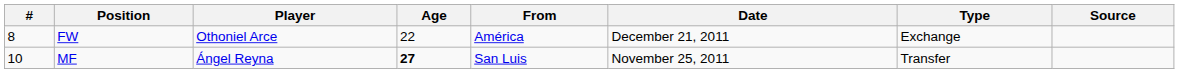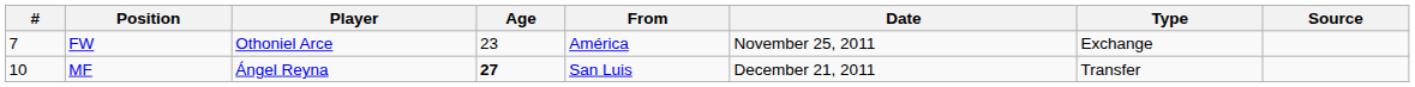FW | #: 8 -> 7
FW | Age: 22 -> 23
FW | Date: December 21, 2011 -> November 25, 2011
MF | Date: November 25, 2011 -> December 21, 2011
